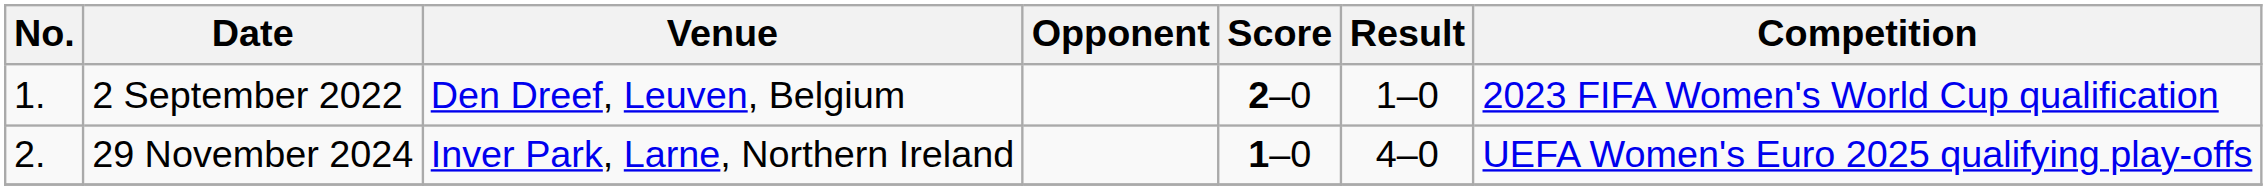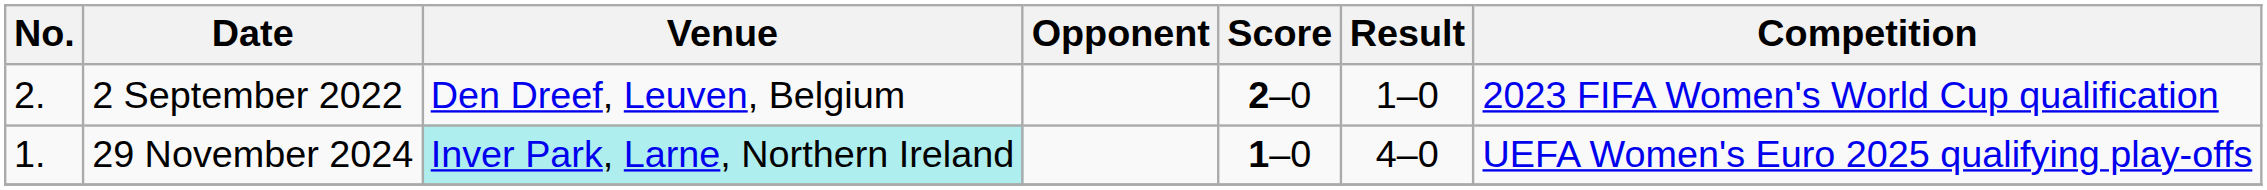2 September 2022 | No.: 1. -> 2.
29 November 2024 | No.: 2. -> 1.
29 November 2024 | Venue: no background -> paleturquoise background
